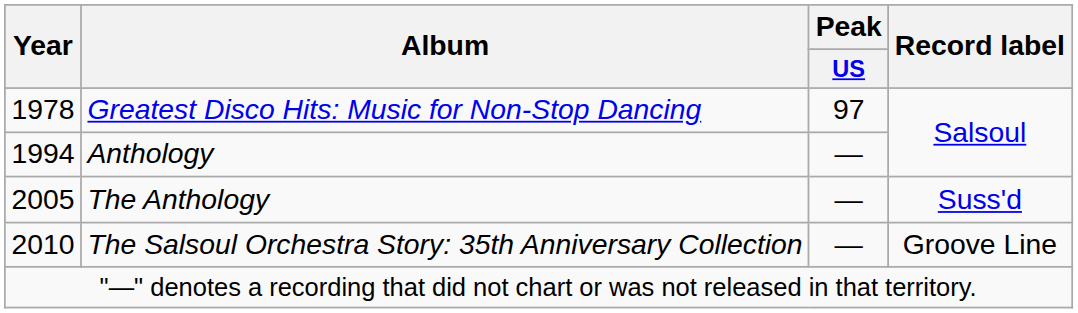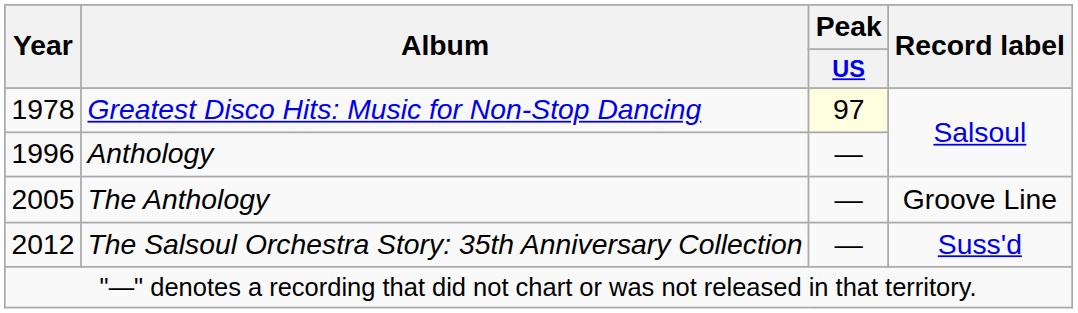Greatest Disco Hits: Music for Non-Stop Dancing | Peak / US: no background -> lightyellow background
Anthology | Year: 1994 -> 1996
The Anthology | Record label: Suss'd -> Groove Line
The Salsoul Orchestra Story: 35th Anniversary Collection | Year: 2010 -> 2012
The Salsoul Orchestra Story: 35th Anniversary Collection | Record label: Groove Line -> Suss'd
